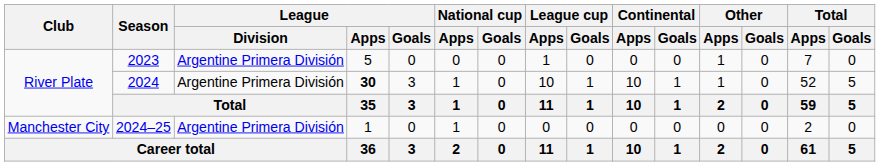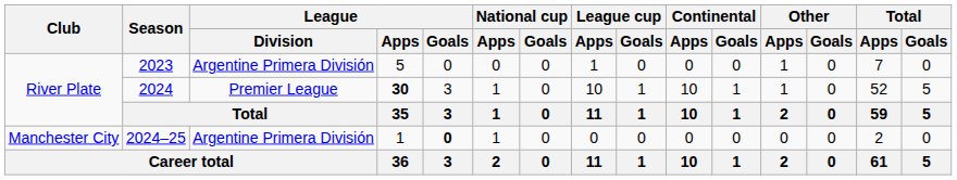2024 | League / Division: Argentine Primera División -> Premier League
2024–25 | League / Goals: normal -> bold
